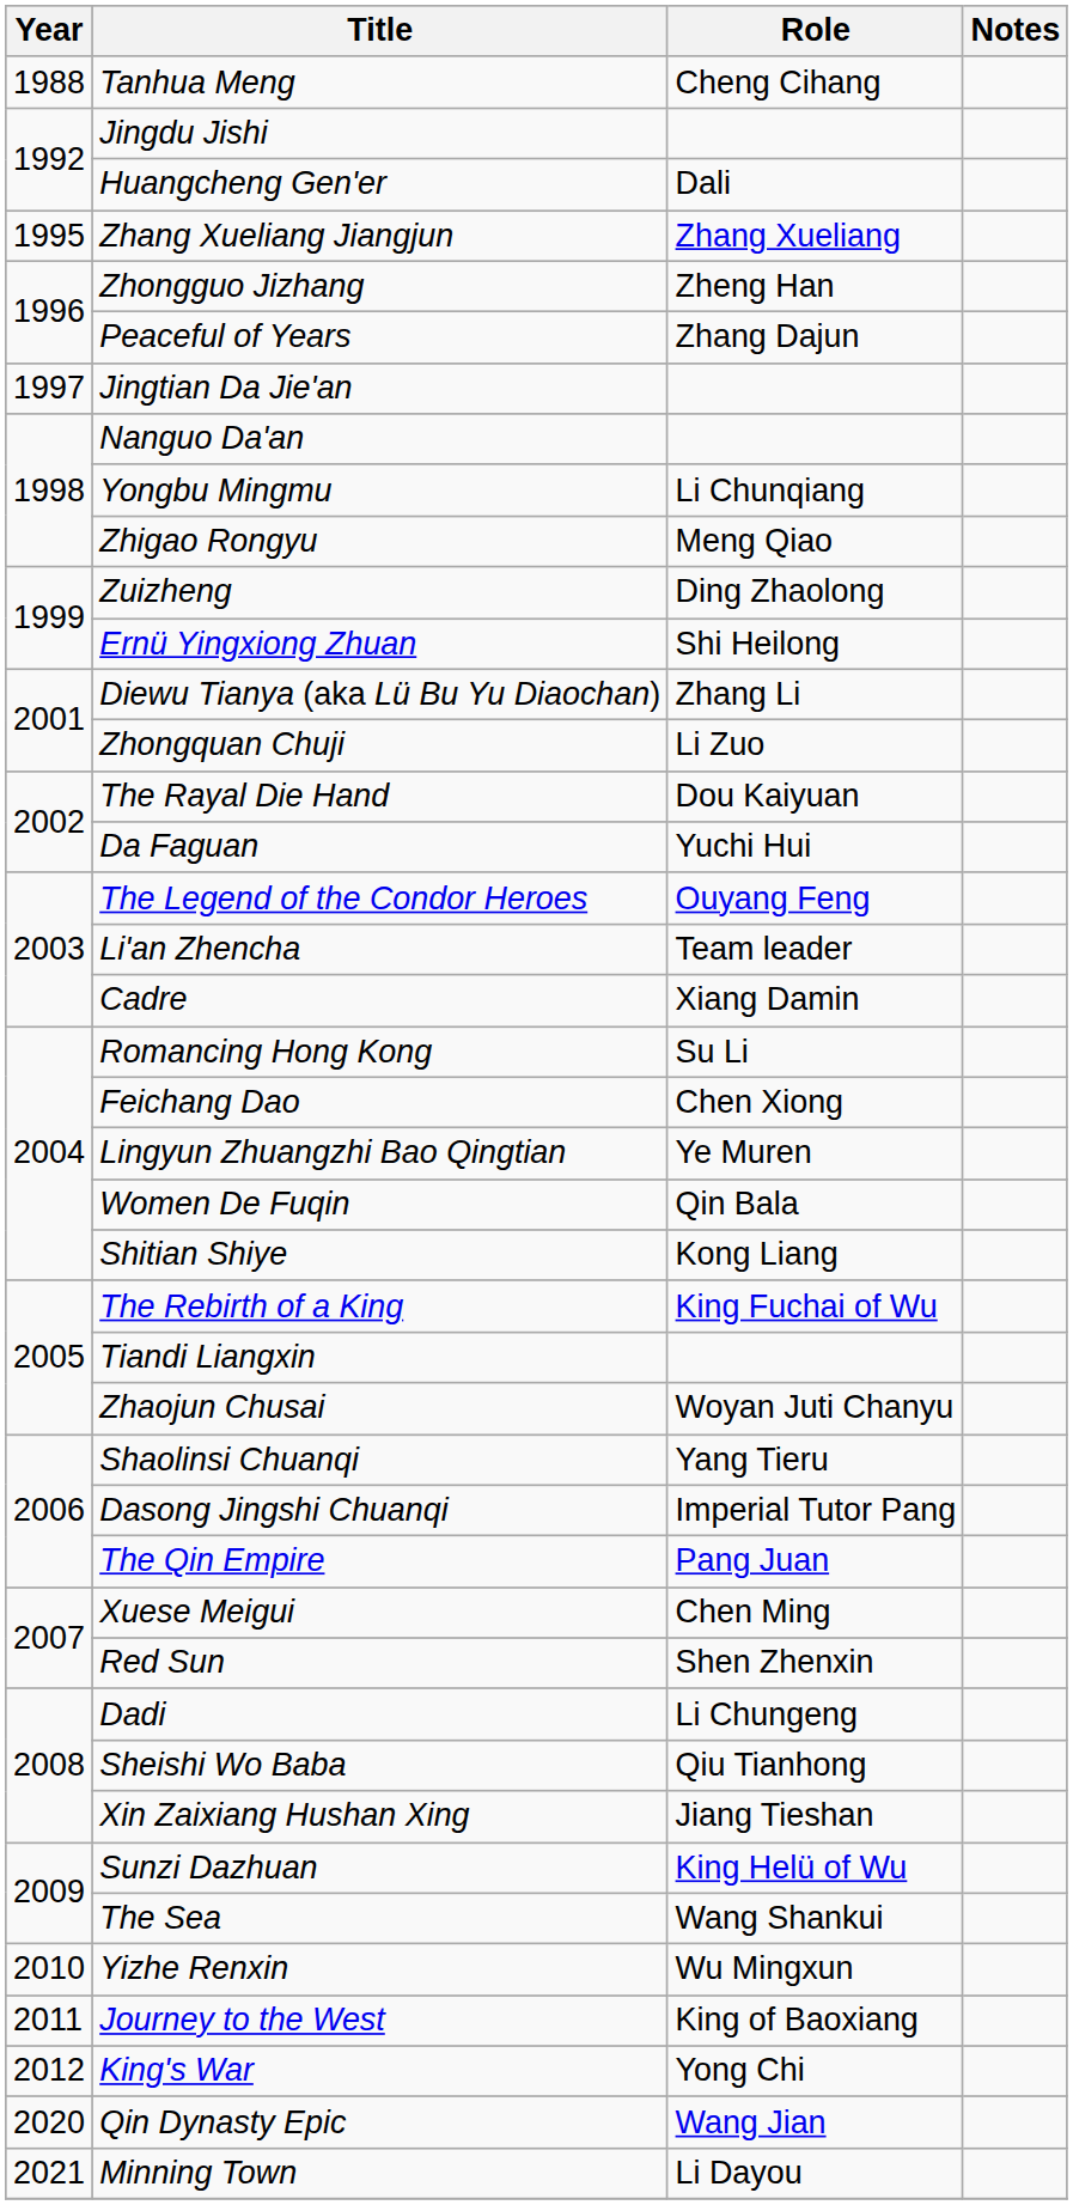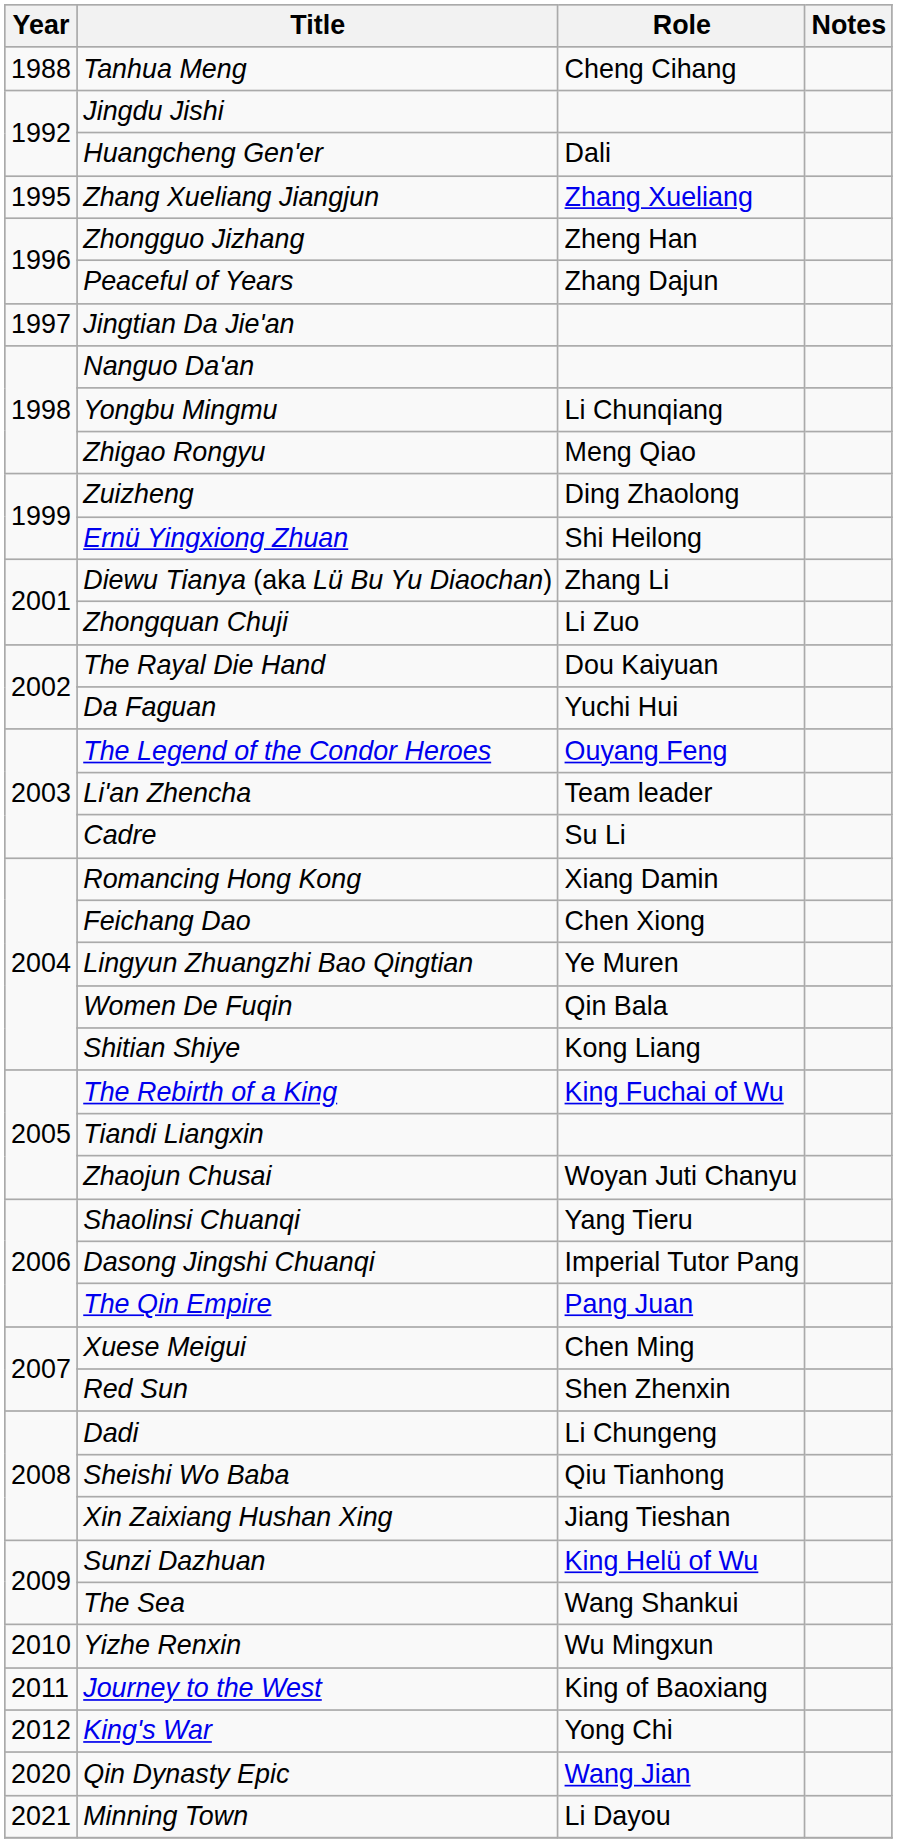Cadre | Role: Xiang Damin -> Su Li
Romancing Hong Kong | Role: Su Li -> Xiang Damin
